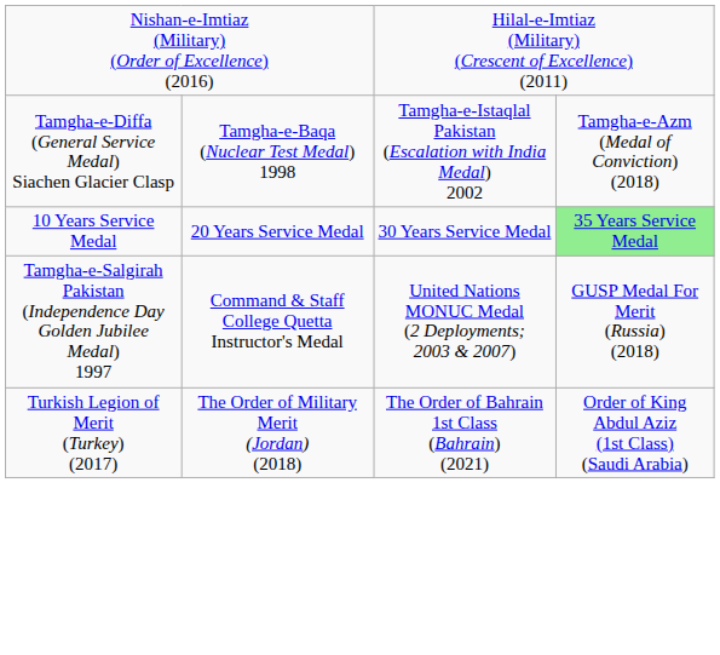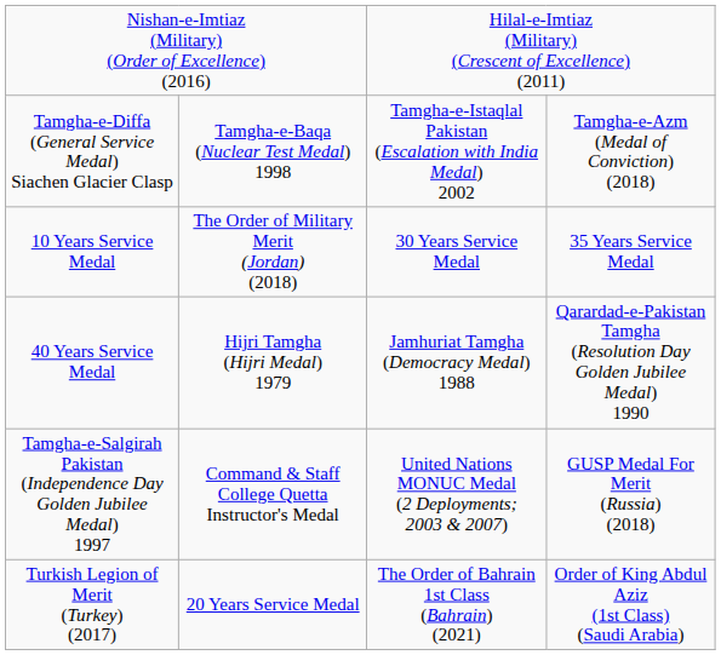10 Years Service Medal | column 2: 20 Years Service Medal -> The Order of Military Merit (Jordan) (2018)
10 Years Service Medal | column 4: lightgreen background -> no background
+ row: 40 Years Service Medal | Hijri Tamgha (Hijri Medal) 1979 | Jamhuriat Tamgha (Democracy Medal) 1988 | Qarardad-e-Pakistan Tamgha (Resolution Day Golden Jubilee Medal) 1990
Turkish Legion of Merit (Turkey) (2017) | column 2: The Order of Military Merit (Jordan) (2018) -> 20 Years Service Medal
